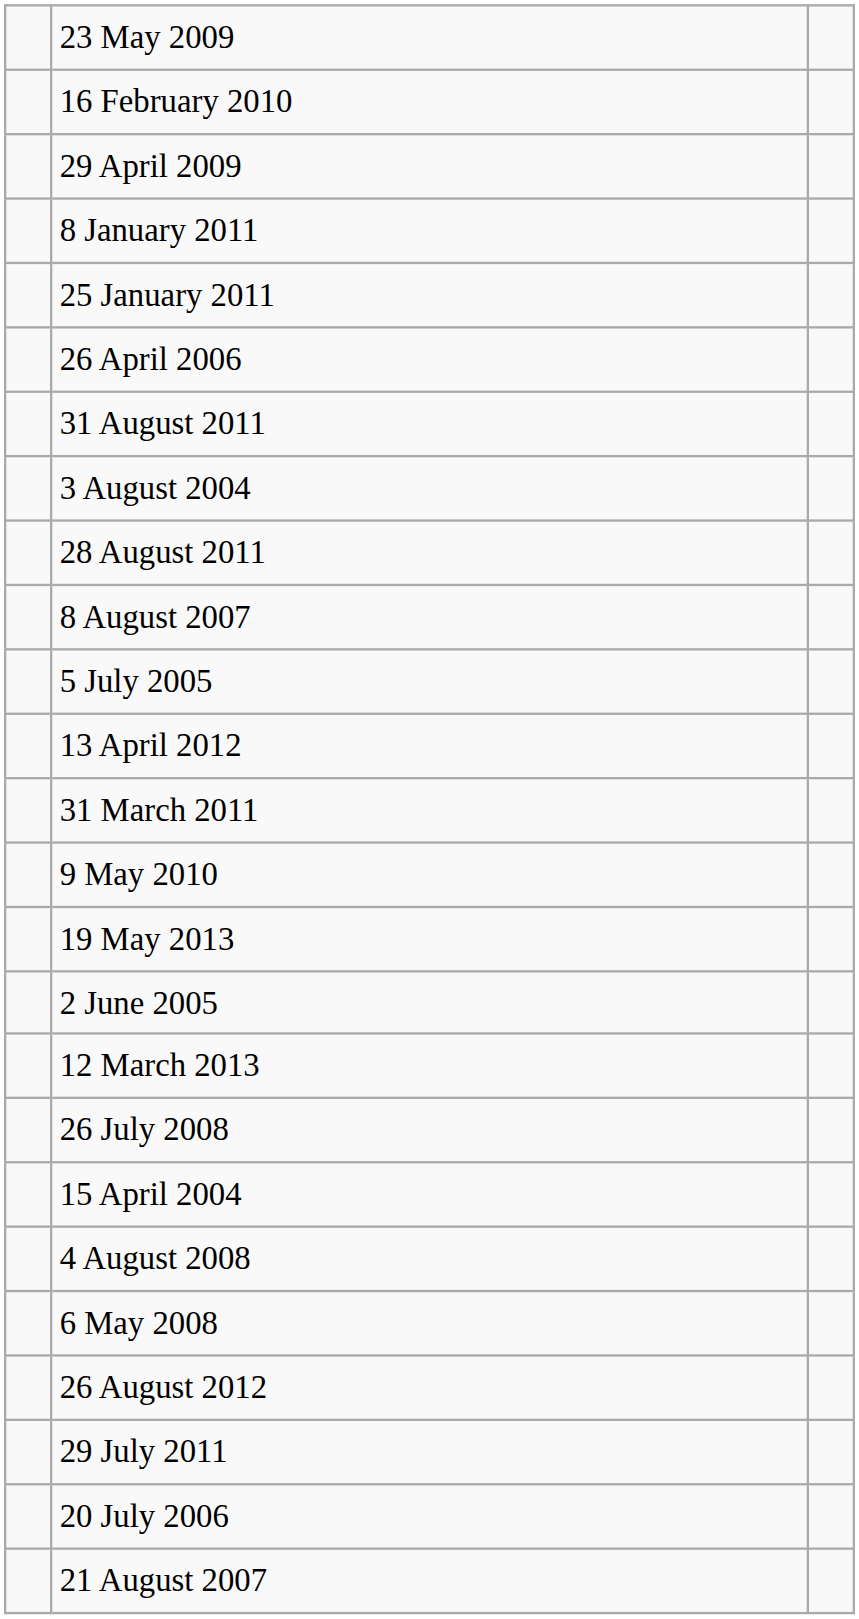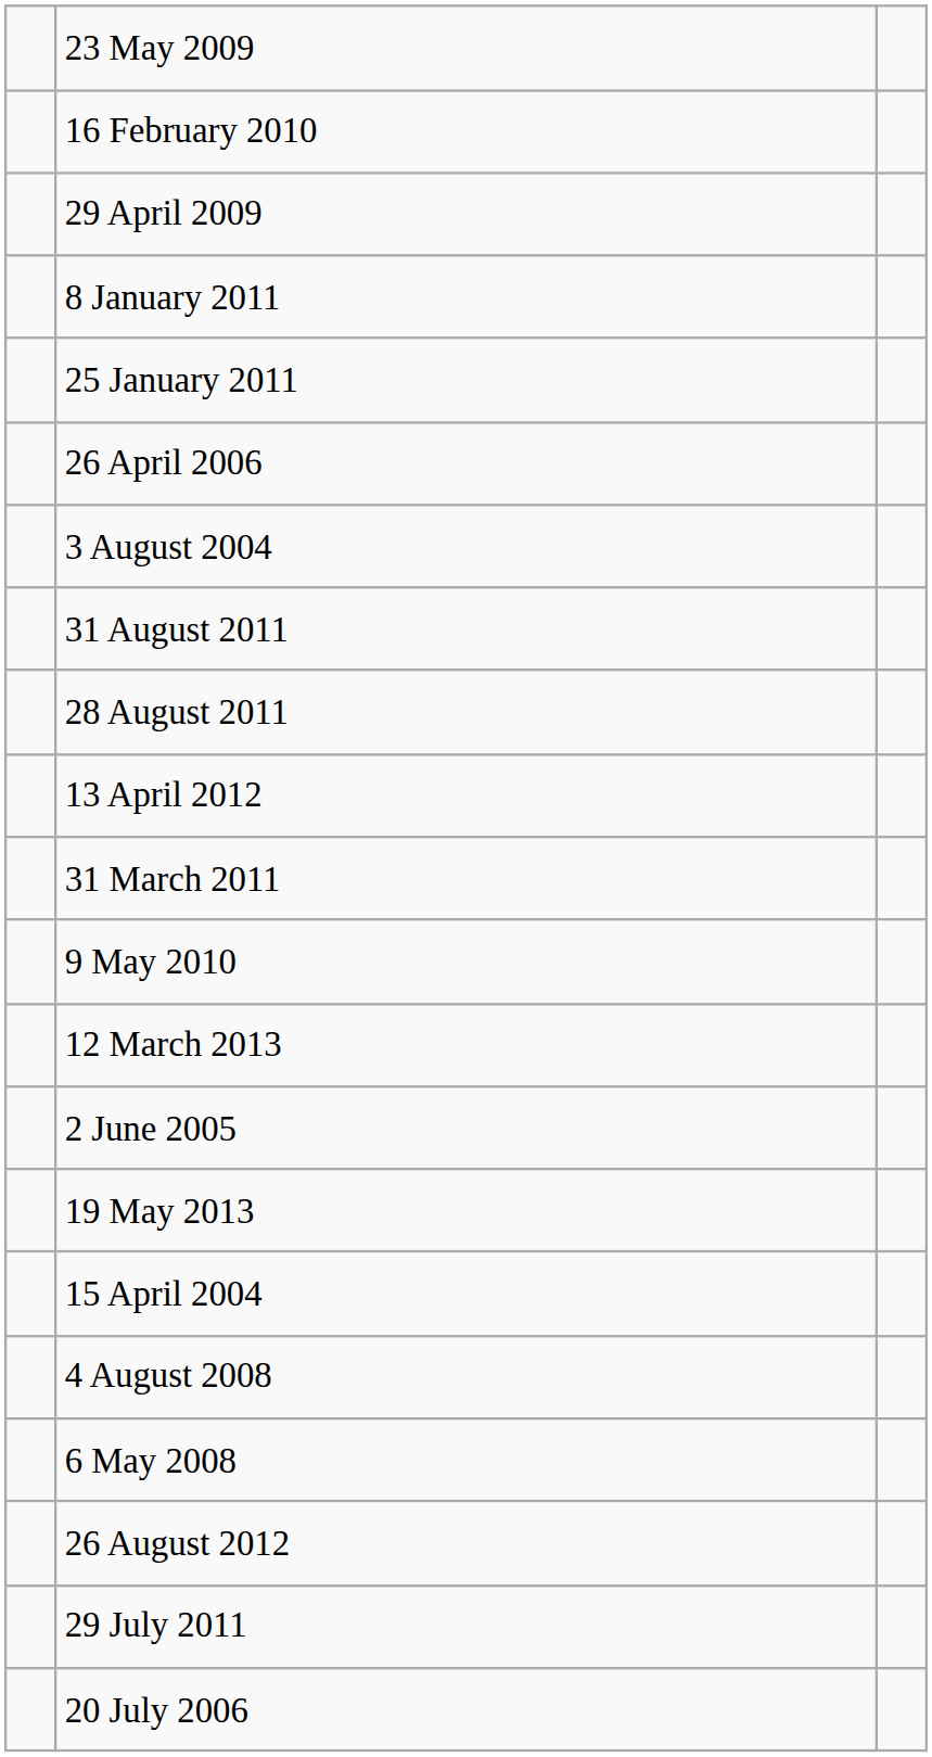rows swapped: 31 August 2011 <-> 3 August 2004
- row: 8 August 2007
- row: 5 July 2005
rows swapped: 12 March 2013 <-> 19 May 2013
- row: 26 July 2008
- row: 21 August 2007
